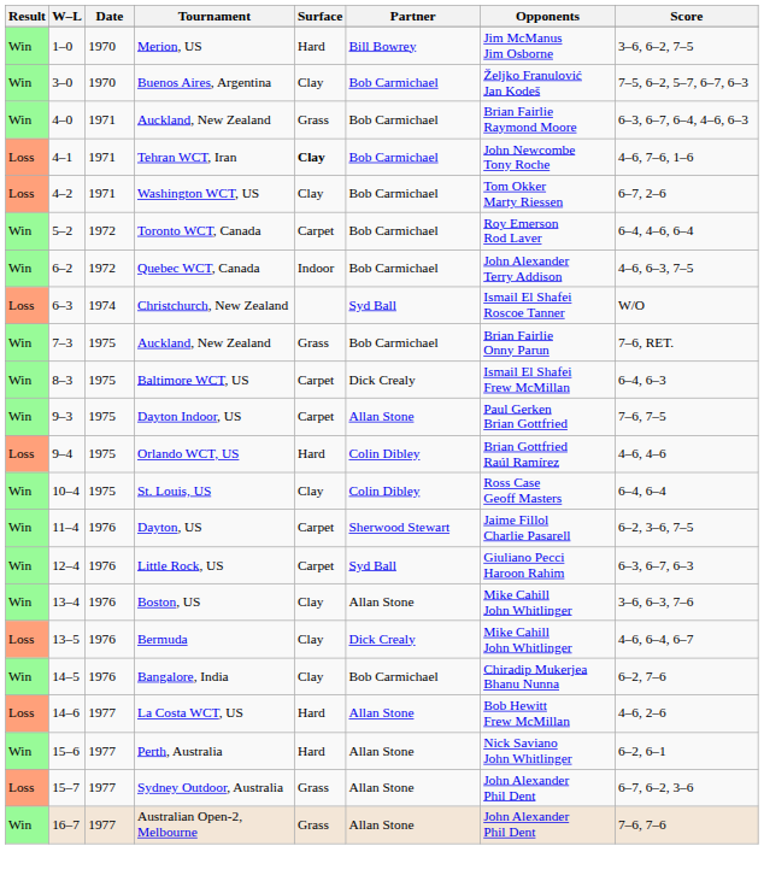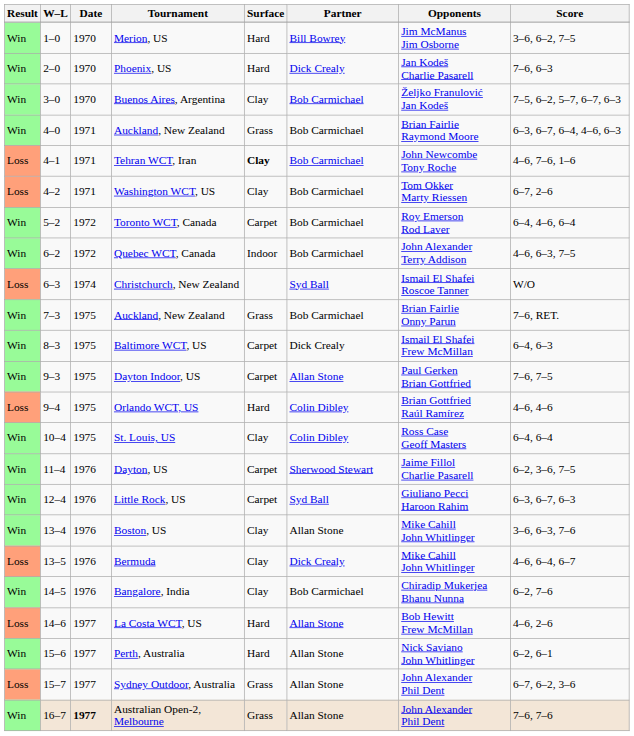+ row: Win | 2–0 | 1970 | Phoenix, US | Hard | Dick Crealy | Jan Kodeš Charlie Pasarell | 7–6, 6–3
Australian Open-2, Melbourne | Date: normal -> bold
